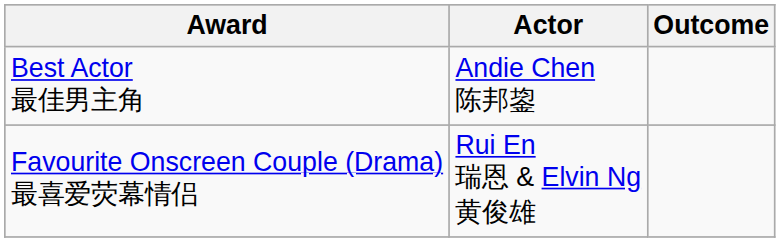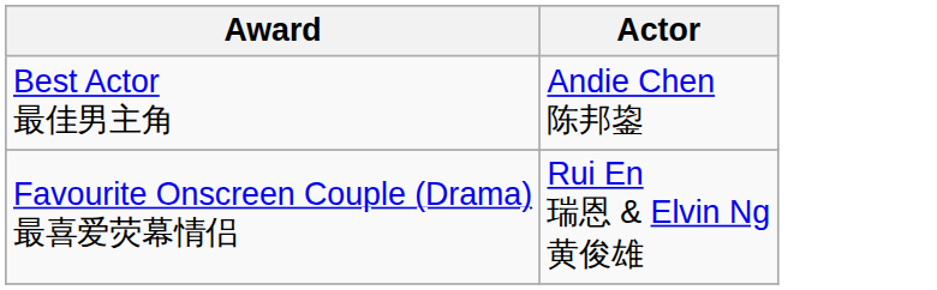- column: Outcome
